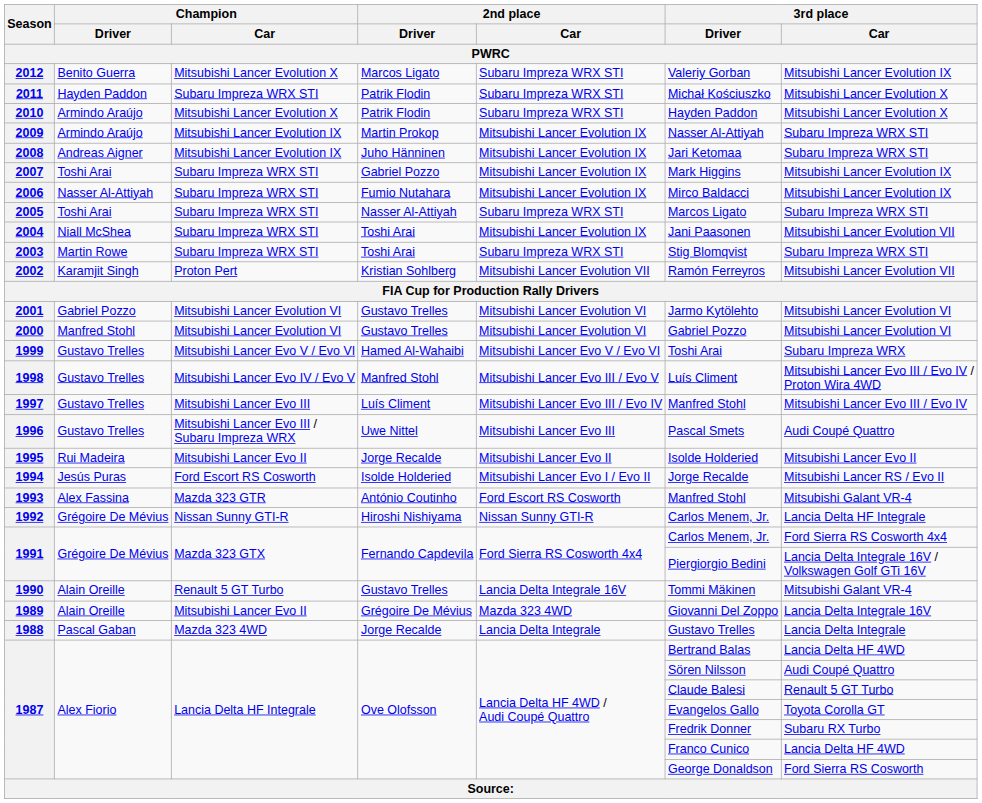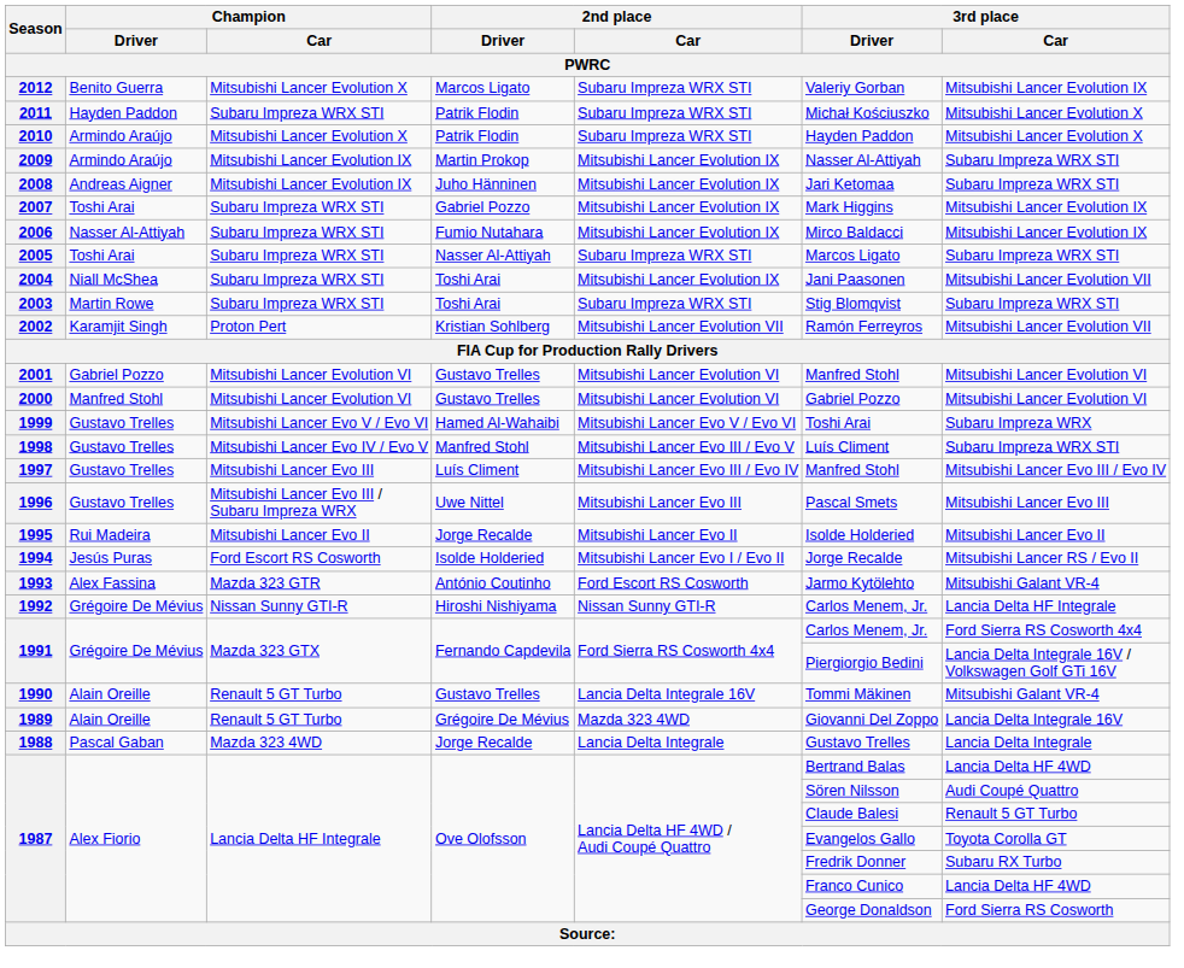2001 | 3rd place / Driver: Jarmo Kytölehto -> Manfred Stohl
1998 | 3rd place / Car: Mitsubishi Lancer Evo III / Evo IV / Proton Wira 4WD -> Subaru Impreza WRX STI
1996 | 3rd place / Car: Audi Coupé Quattro -> Mitsubishi Lancer Evo III
1993 | 3rd place / Driver: Manfred Stohl -> Jarmo Kytölehto
1989 | Champion / Car: Mitsubishi Lancer Evo II -> Renault 5 GT Turbo
